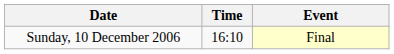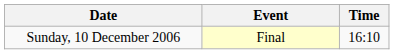columns swapped: Time <-> Event
